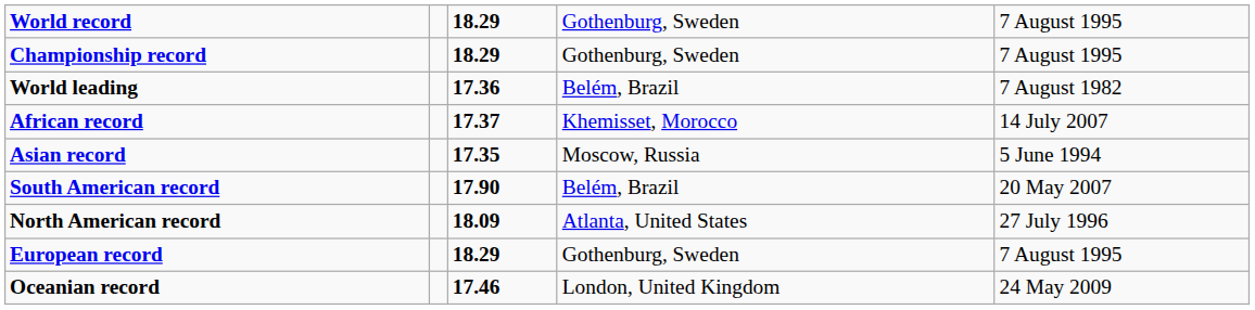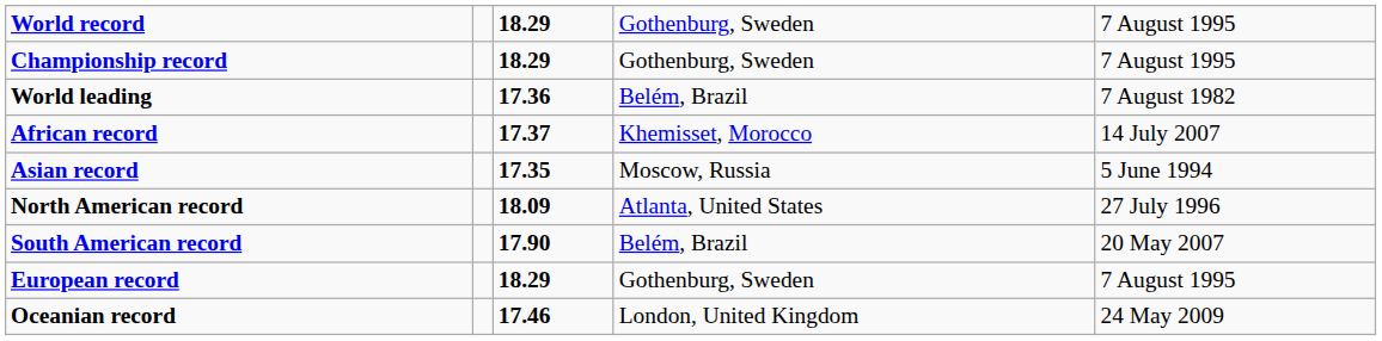rows swapped: North American record <-> South American record
